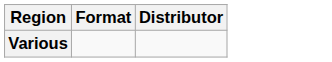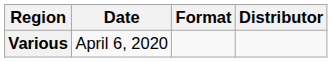+ column: Date | April 6, 2020
